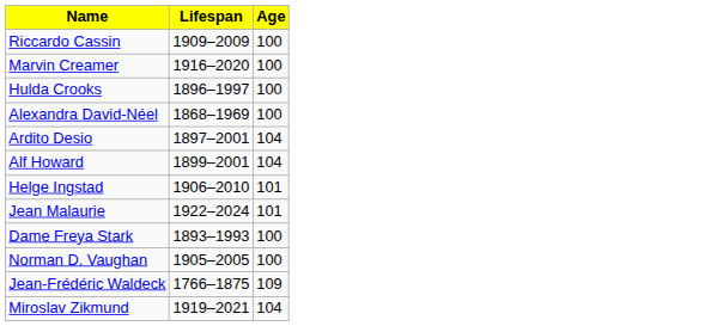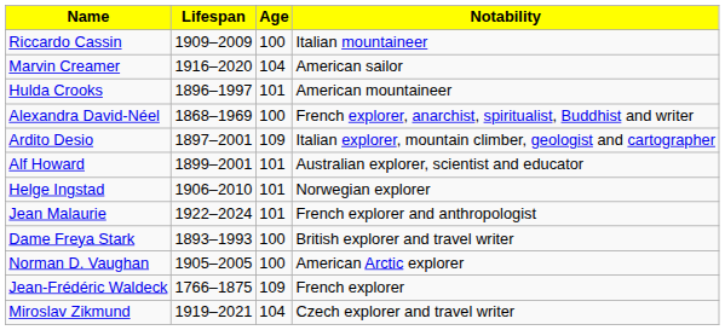+ column: Notability | Italian mountaineer | American sailor | American mountaineer | French explorer, anarchist, spiritualist, Buddhist and writer | Italian explorer, mountain climber, geologist and cartographer | Australian explorer, scientist and educator | Norwegian explorer | French explorer and anthropologist | British explorer and travel writer | American Arctic explorer | French explorer | Czech explorer and travel writer
Marvin Creamer | Age: 100 -> 104
Hulda Crooks | Age: 100 -> 101
Ardito Desio | Age: 104 -> 109
Alf Howard | Age: 104 -> 101
